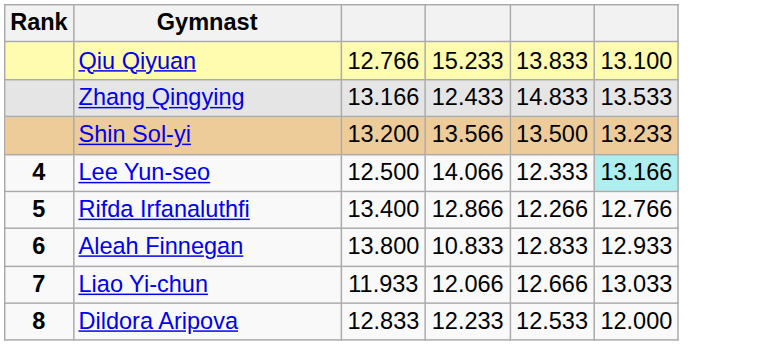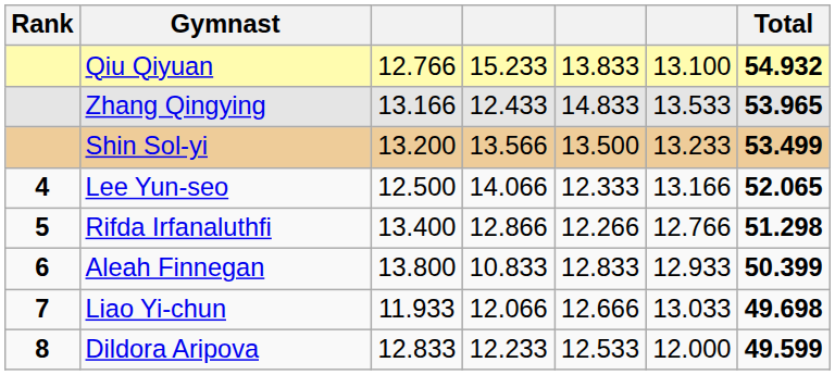+ column: Total | 54.932 | 53.965 | 53.499 | 52.065 | 51.298 | 50.399 | 49.698 | 49.599
Lee Yun-seo | column 6: paleturquoise background -> no background
